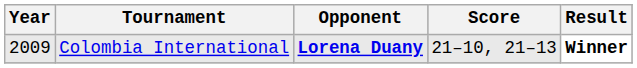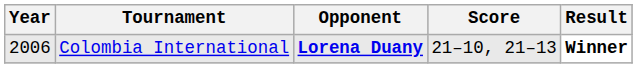Colombia International | Year: 2009 -> 2006
